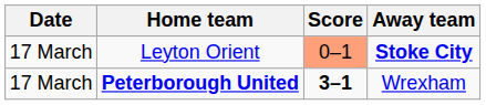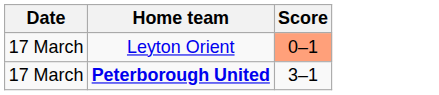- column: Away team | Stoke City | Wrexham
Peterborough United | Score: bold -> normal
